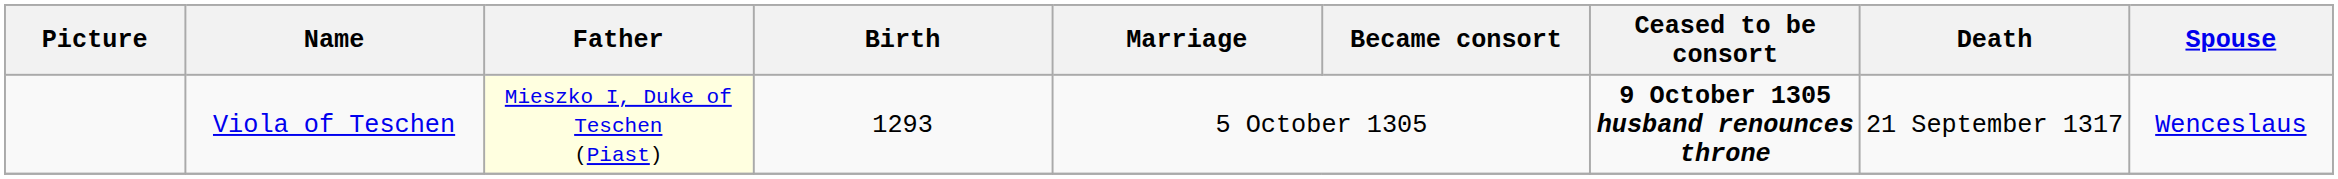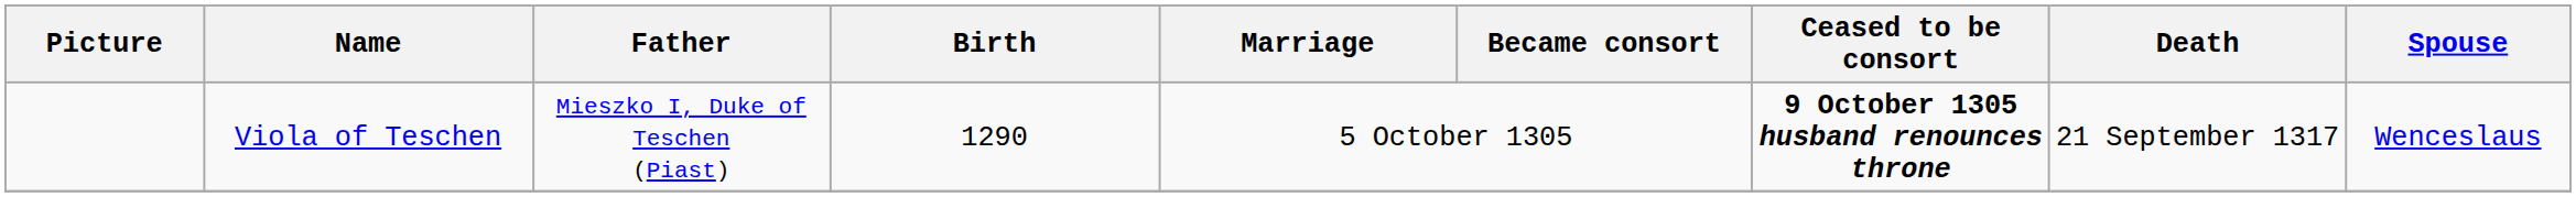Viola of Teschen | Father: lightyellow background -> no background
Viola of Teschen | Birth: 1293 -> 1290
